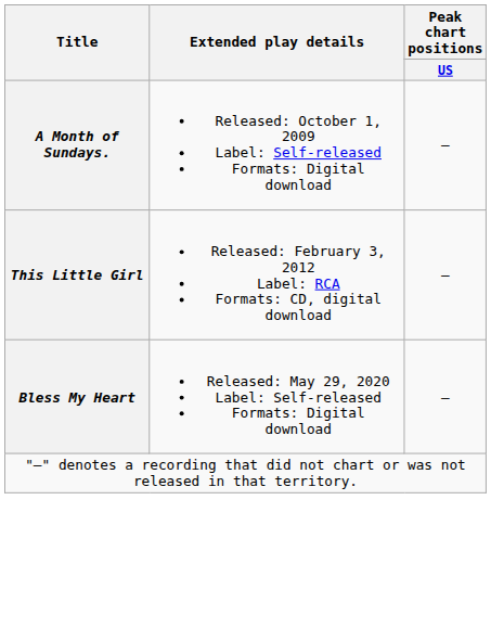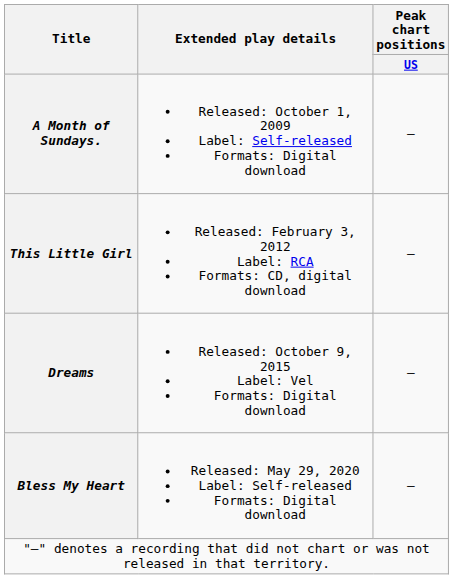+ row: Dreams | Released: October 9, 2015 Label: Vel Formats: Digital download | —
